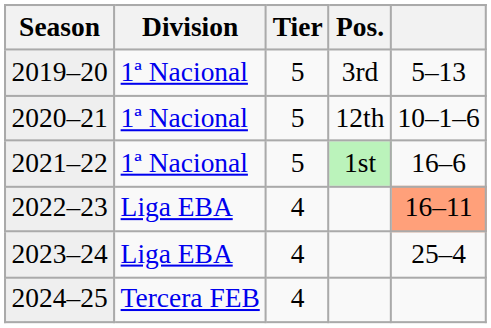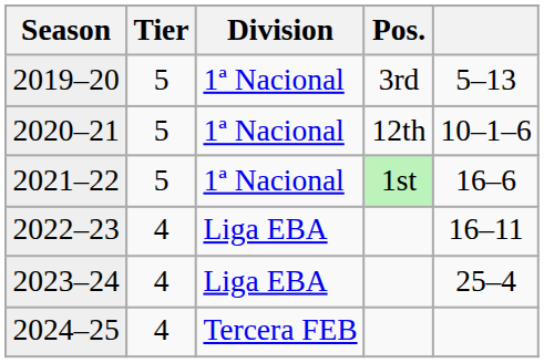columns swapped: Tier <-> Division
2022–23 | column 5: lightsalmon background -> no background
